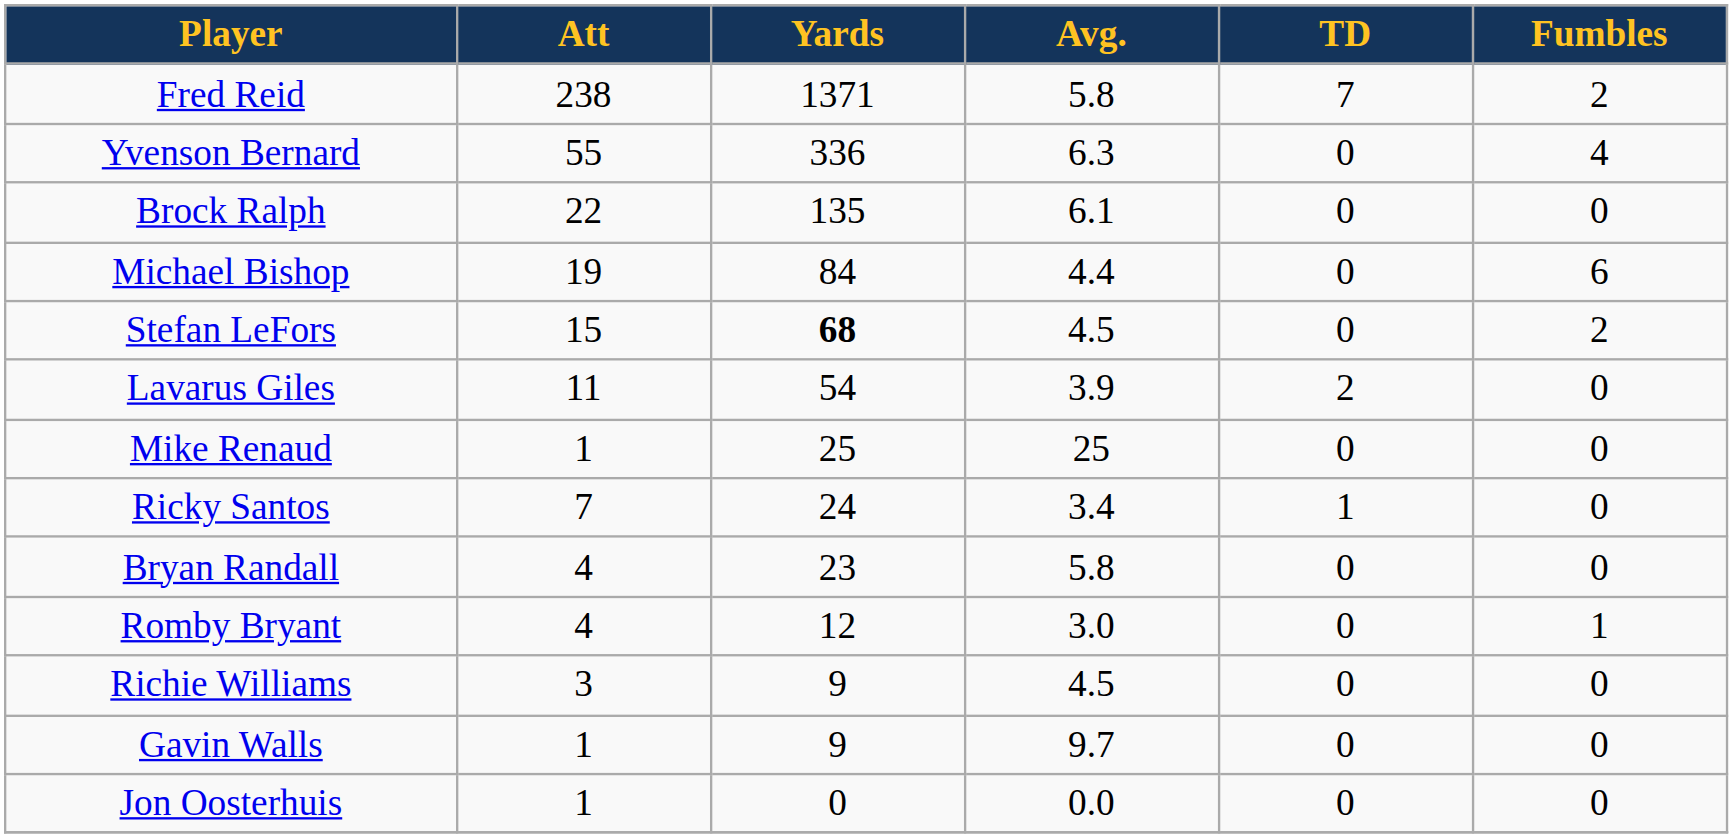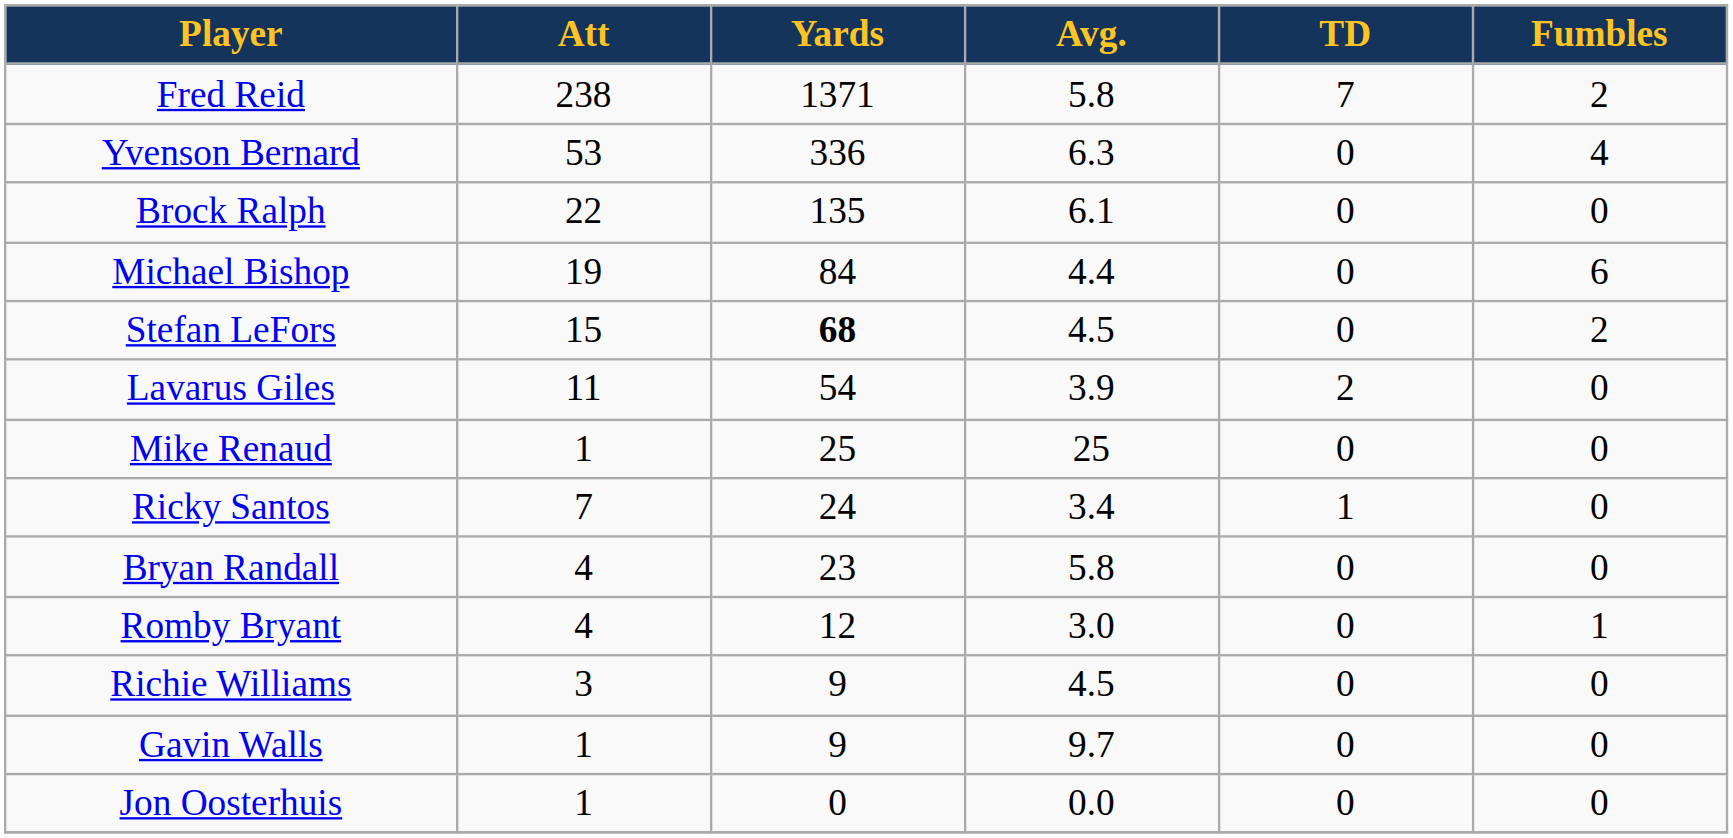Yvenson Bernard | Att: 55 -> 53
